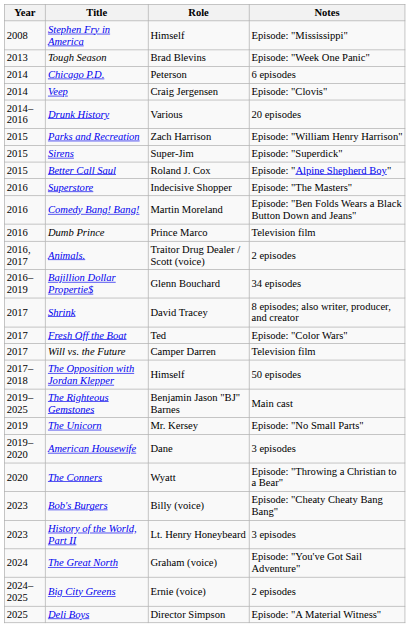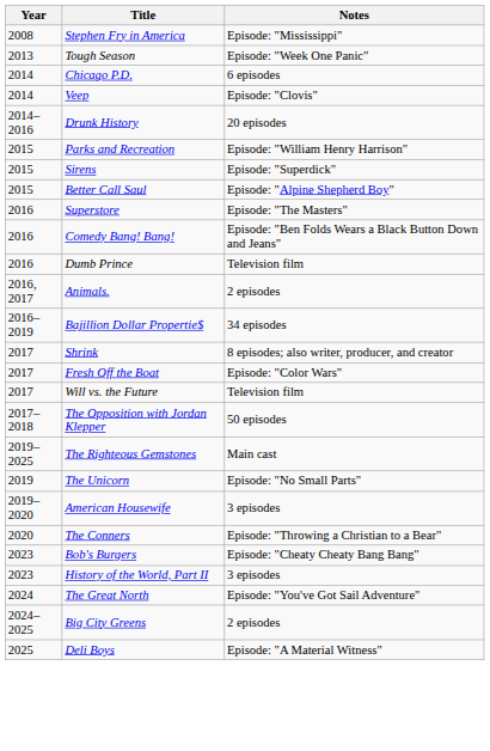- column: Role | Himself | Brad Blevins | Peterson | Craig Jergensen | Various | Zach Harrison | Super-Jim | Roland J. Cox | Indecisive Shopper | Martin Moreland | Prince Marco | Traitor Drug Dealer / Scott (voice) | Glenn Bouchard | David Tracey | Ted | Camper Darren | Himself | Benjamin Jason "BJ" Barnes | Mr. Kersey | Dane | Wyatt | Billy (voice) | Lt. Henry Honeybeard | Graham (voice) | Ernie (voice) | Director Simpson
